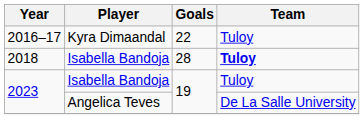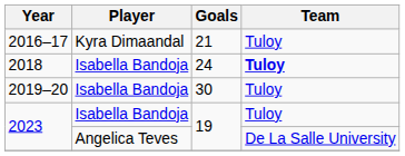2016–17 | Goals: 22 -> 21
2018 | Goals: 28 -> 24
+ row: 2019–20 | Isabella Bandoja | 30 | Tuloy
